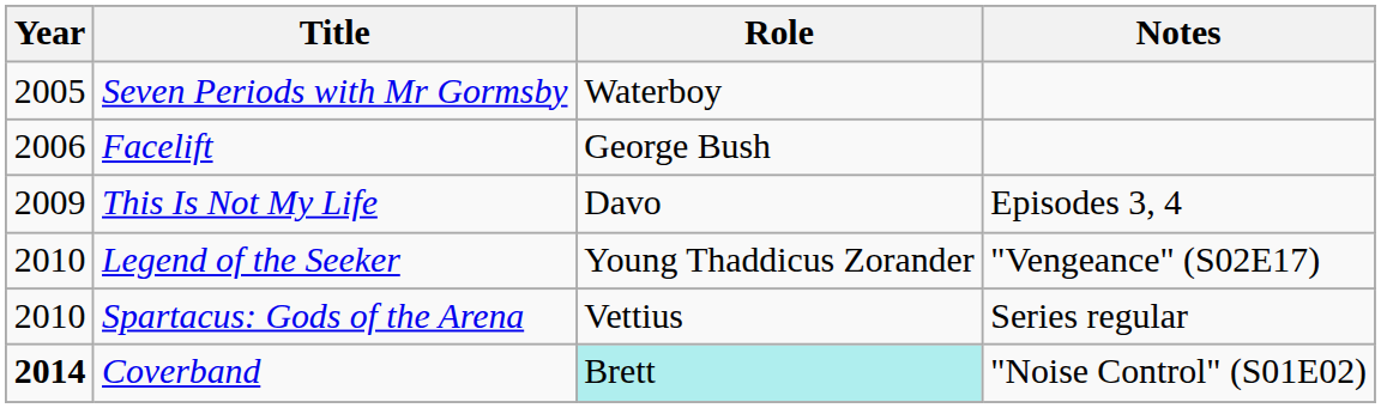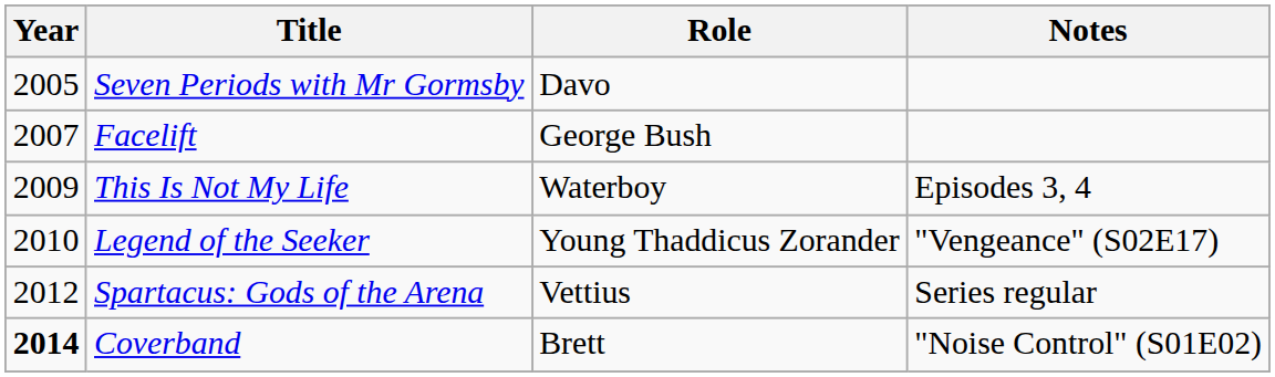Seven Periods with Mr Gormsby | Role: Waterboy -> Davo
Facelift | Year: 2006 -> 2007
This Is Not My Life | Role: Davo -> Waterboy
Spartacus: Gods of the Arena | Year: 2010 -> 2012
Coverband | Role: paleturquoise background -> no background
